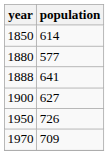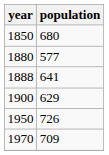1850 | population: 614 -> 680
1900 | population: 627 -> 629
